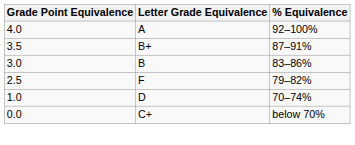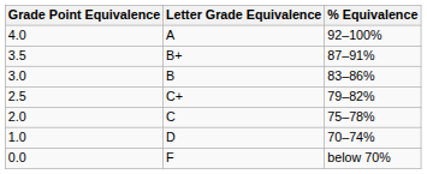2.5 | Letter Grade Equivalence: F -> C+
+ row: 2.0 | C | 75–78%
0.0 | Letter Grade Equivalence: C+ -> F
